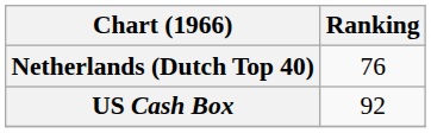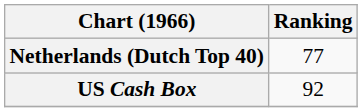Netherlands (Dutch Top 40) | Ranking: 76 -> 77
